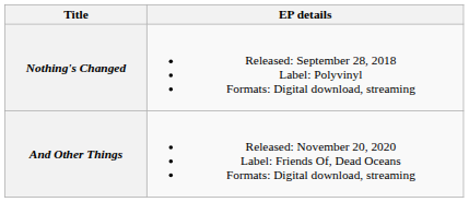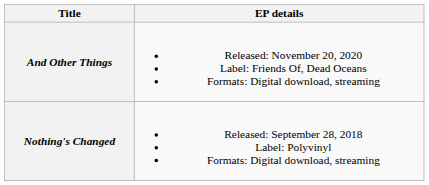rows swapped: Nothing's Changed <-> And Other Things
